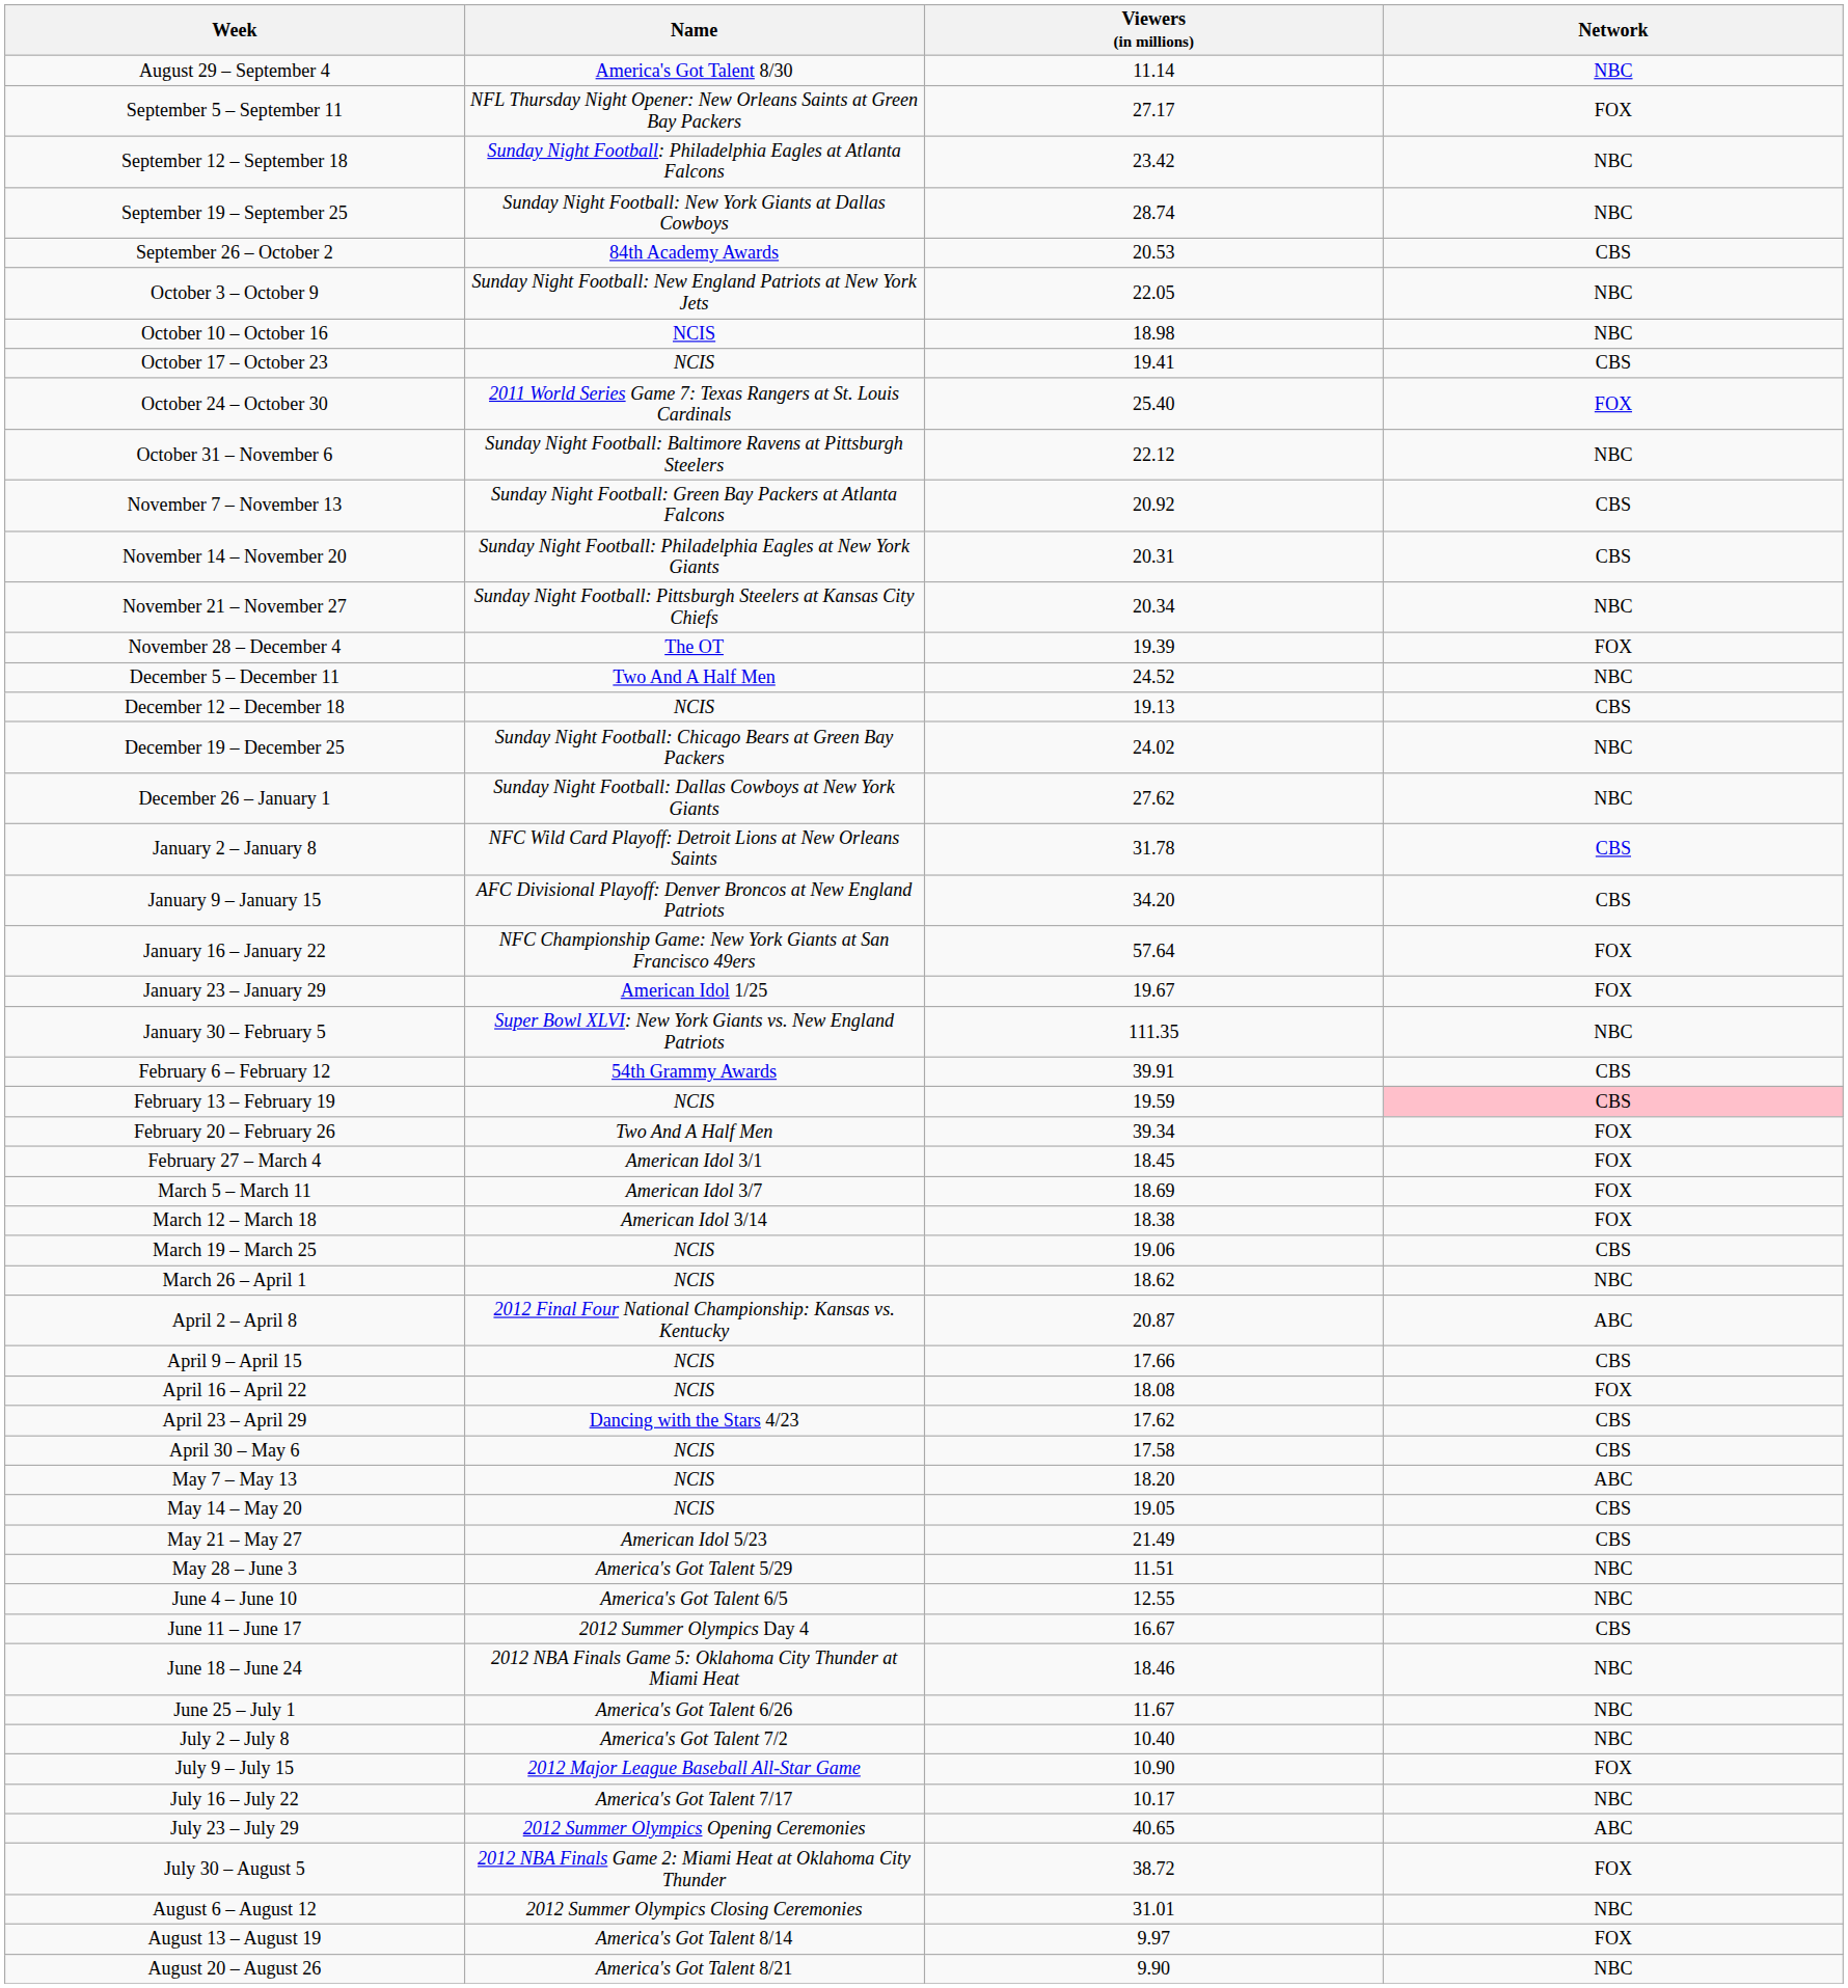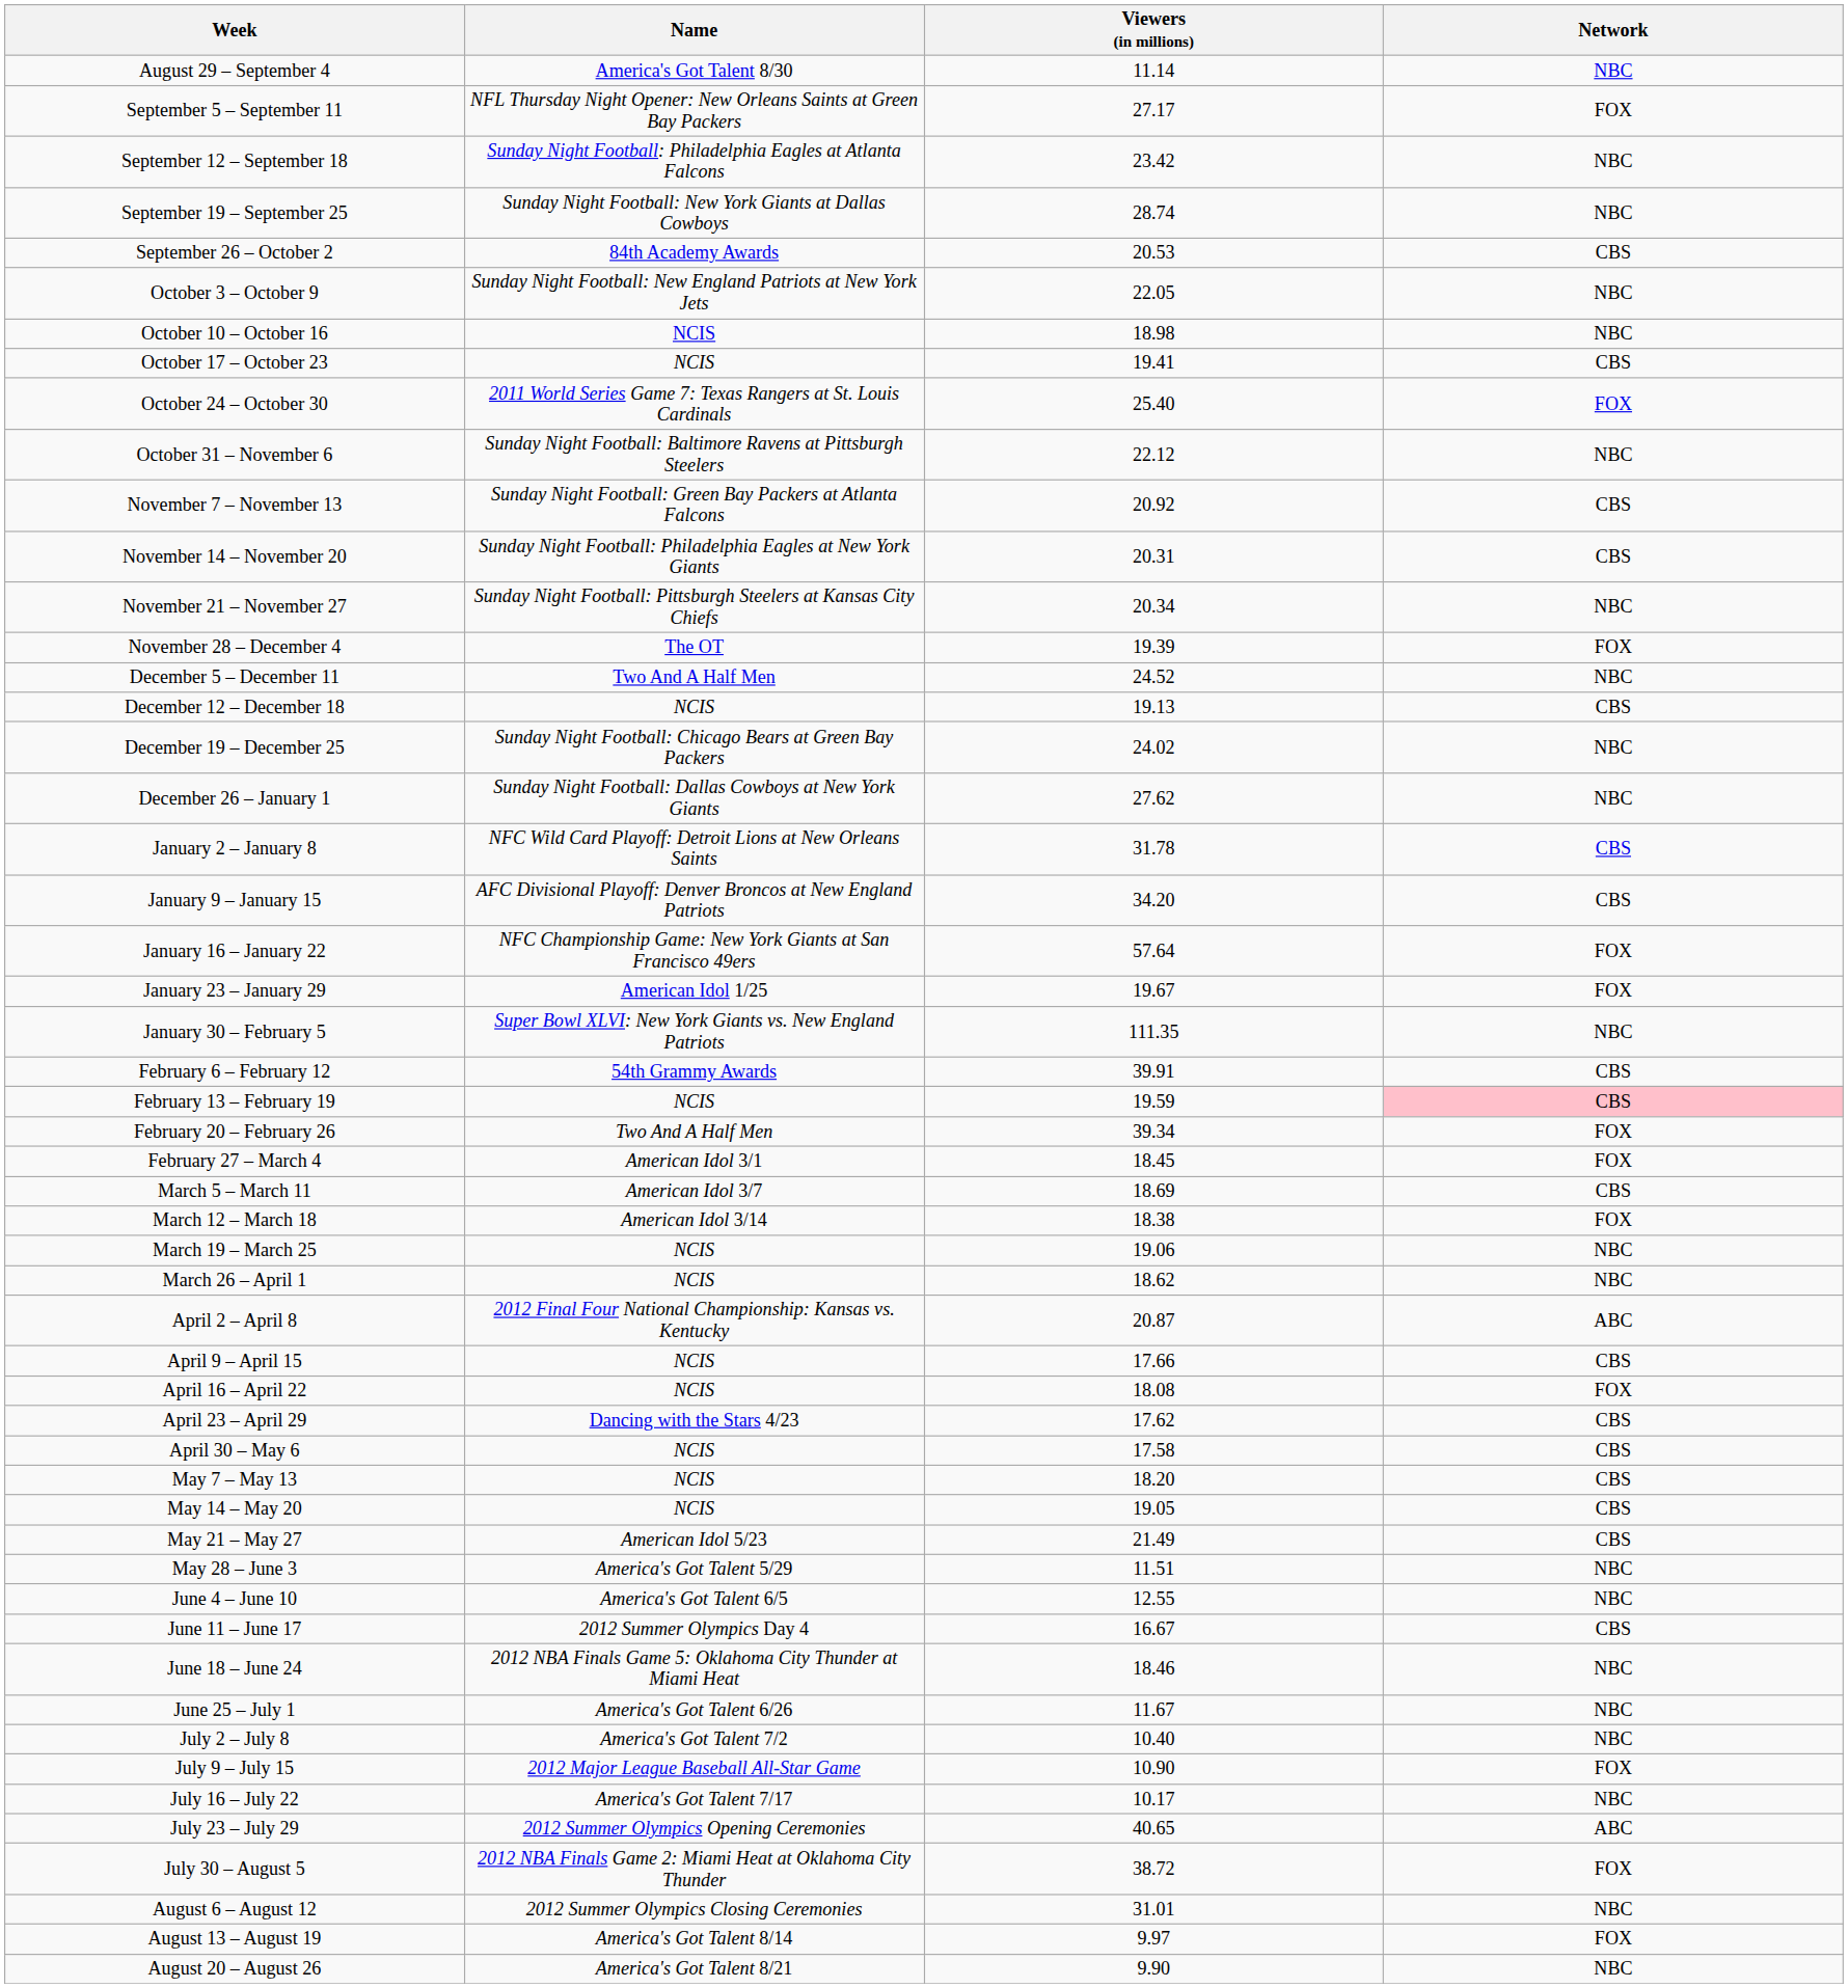March 5 – March 11 | Network: FOX -> CBS
March 19 – March 25 | Network: CBS -> NBC
May 7 – May 13 | Network: ABC -> CBS
